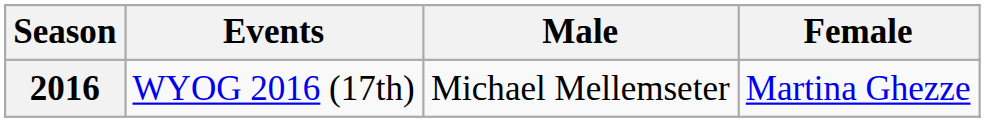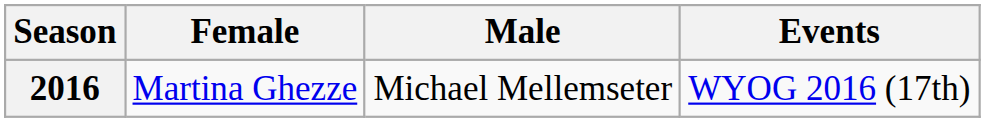columns swapped: Female <-> Events
